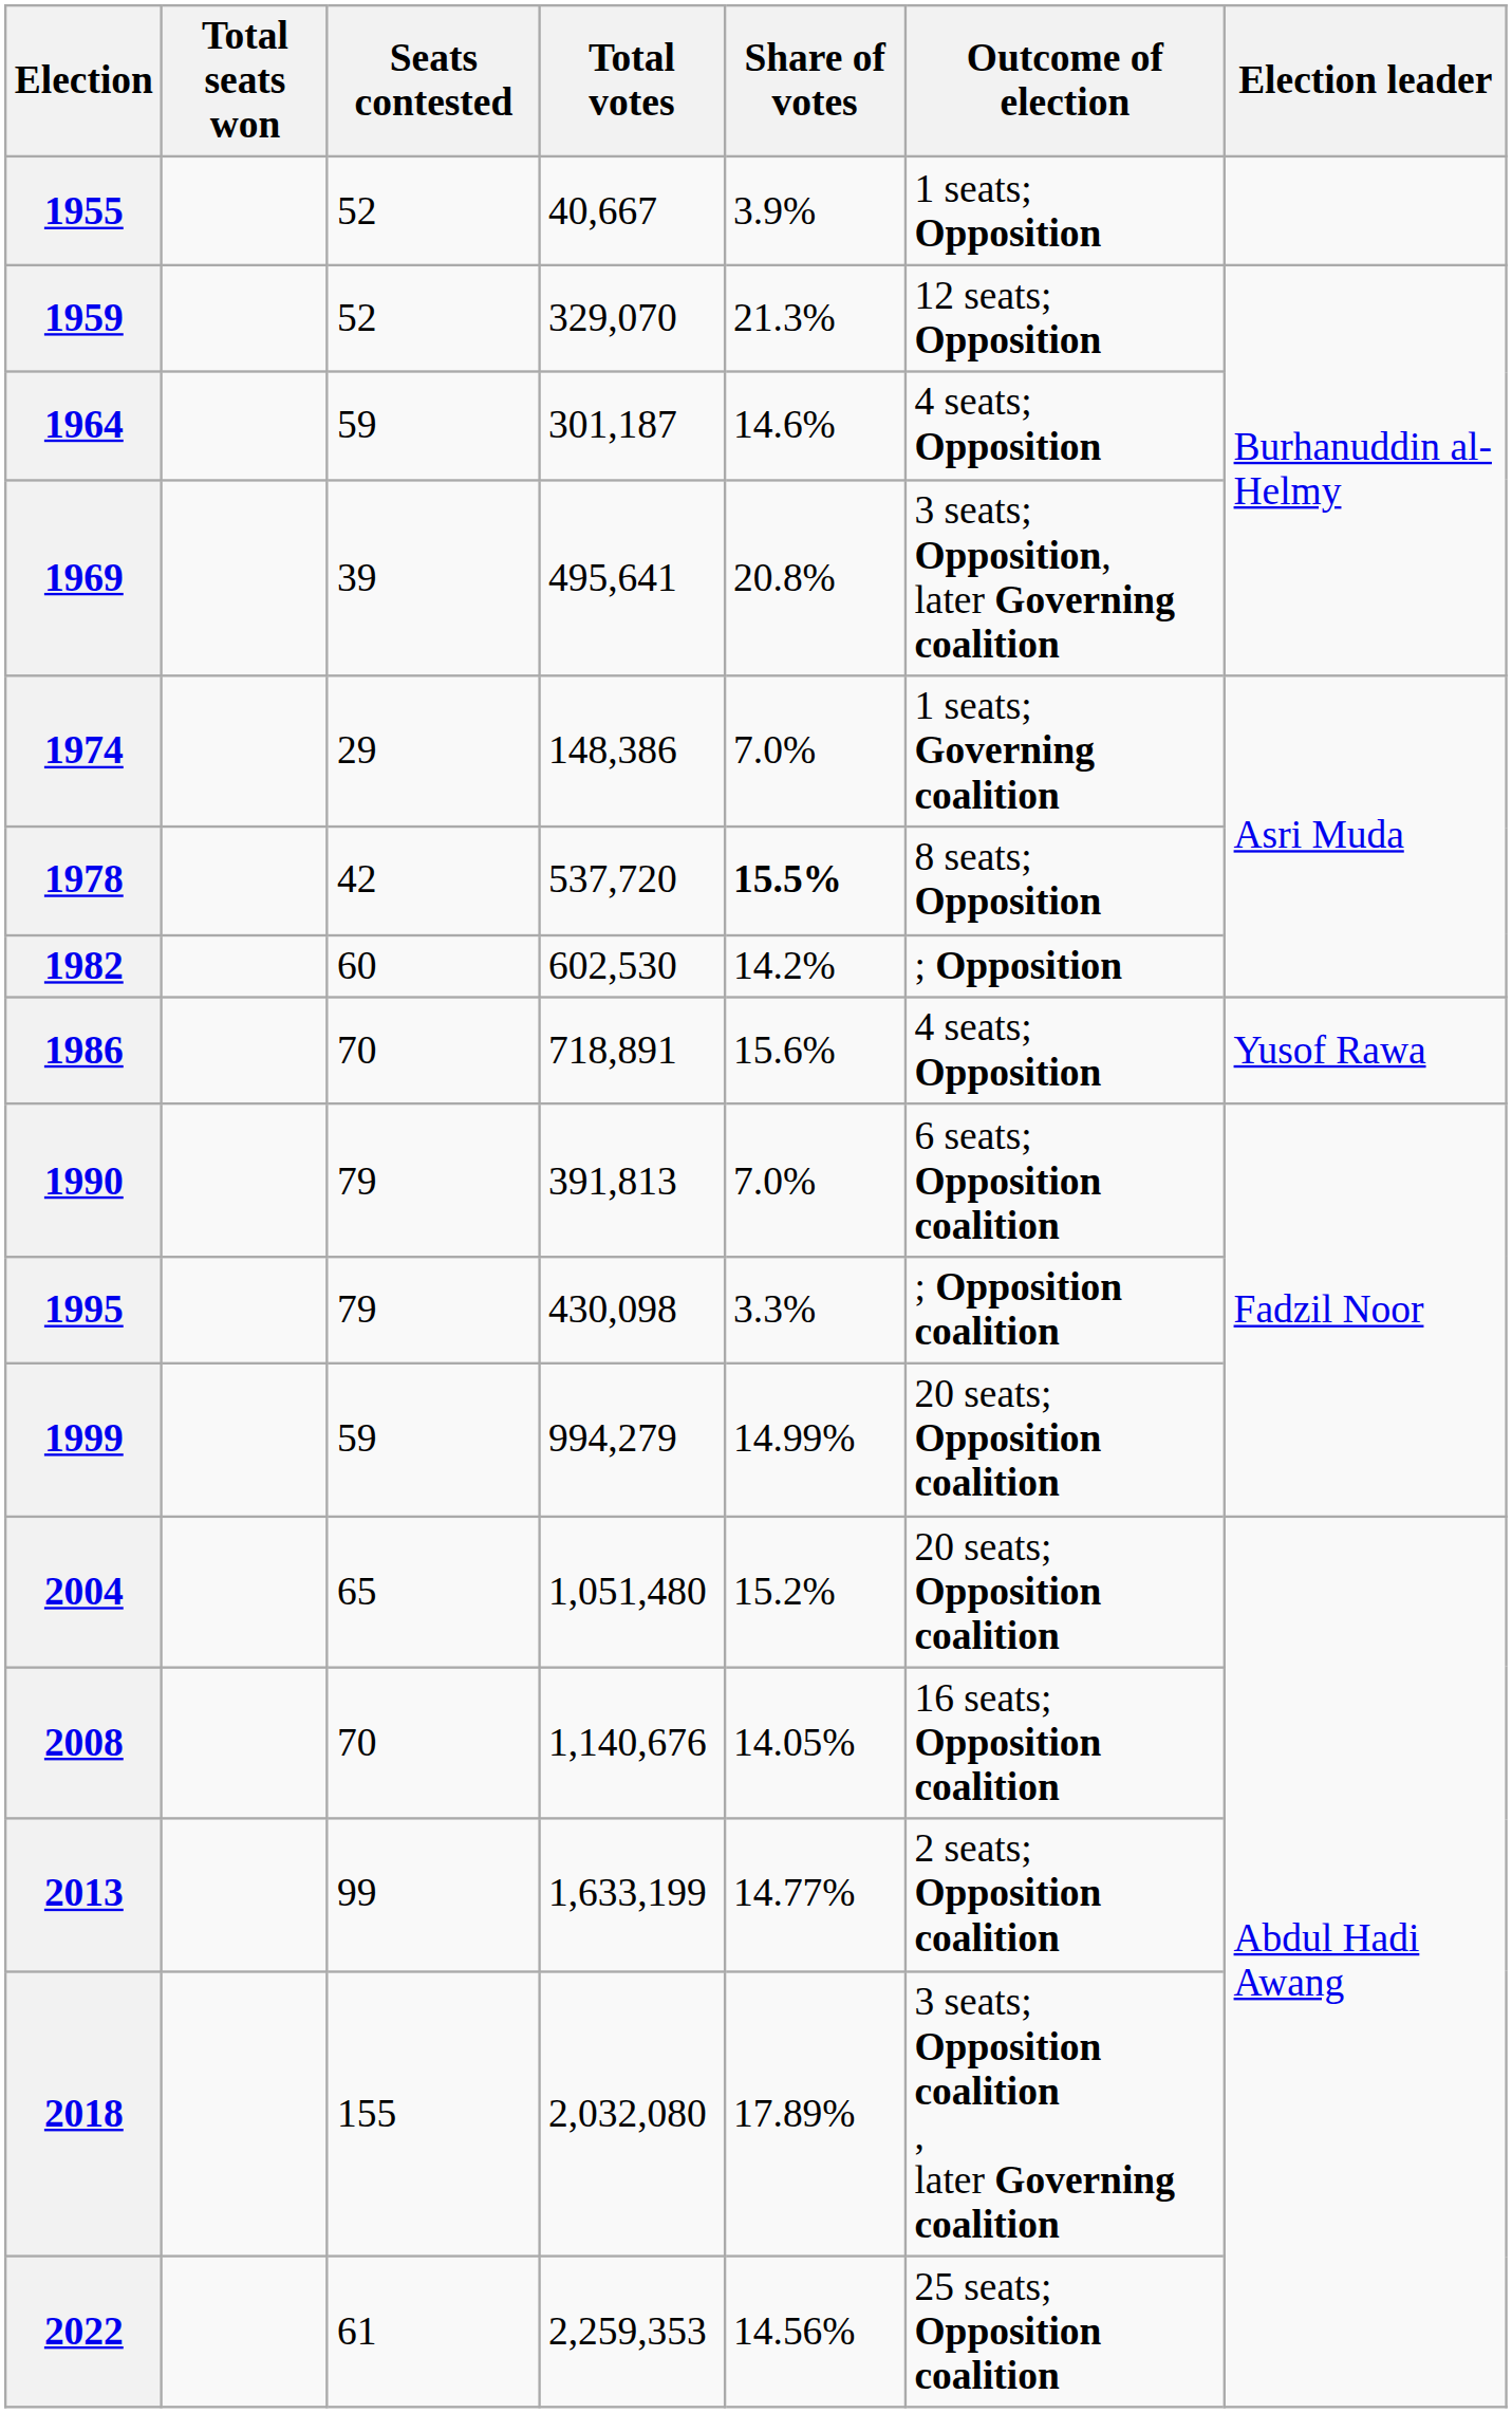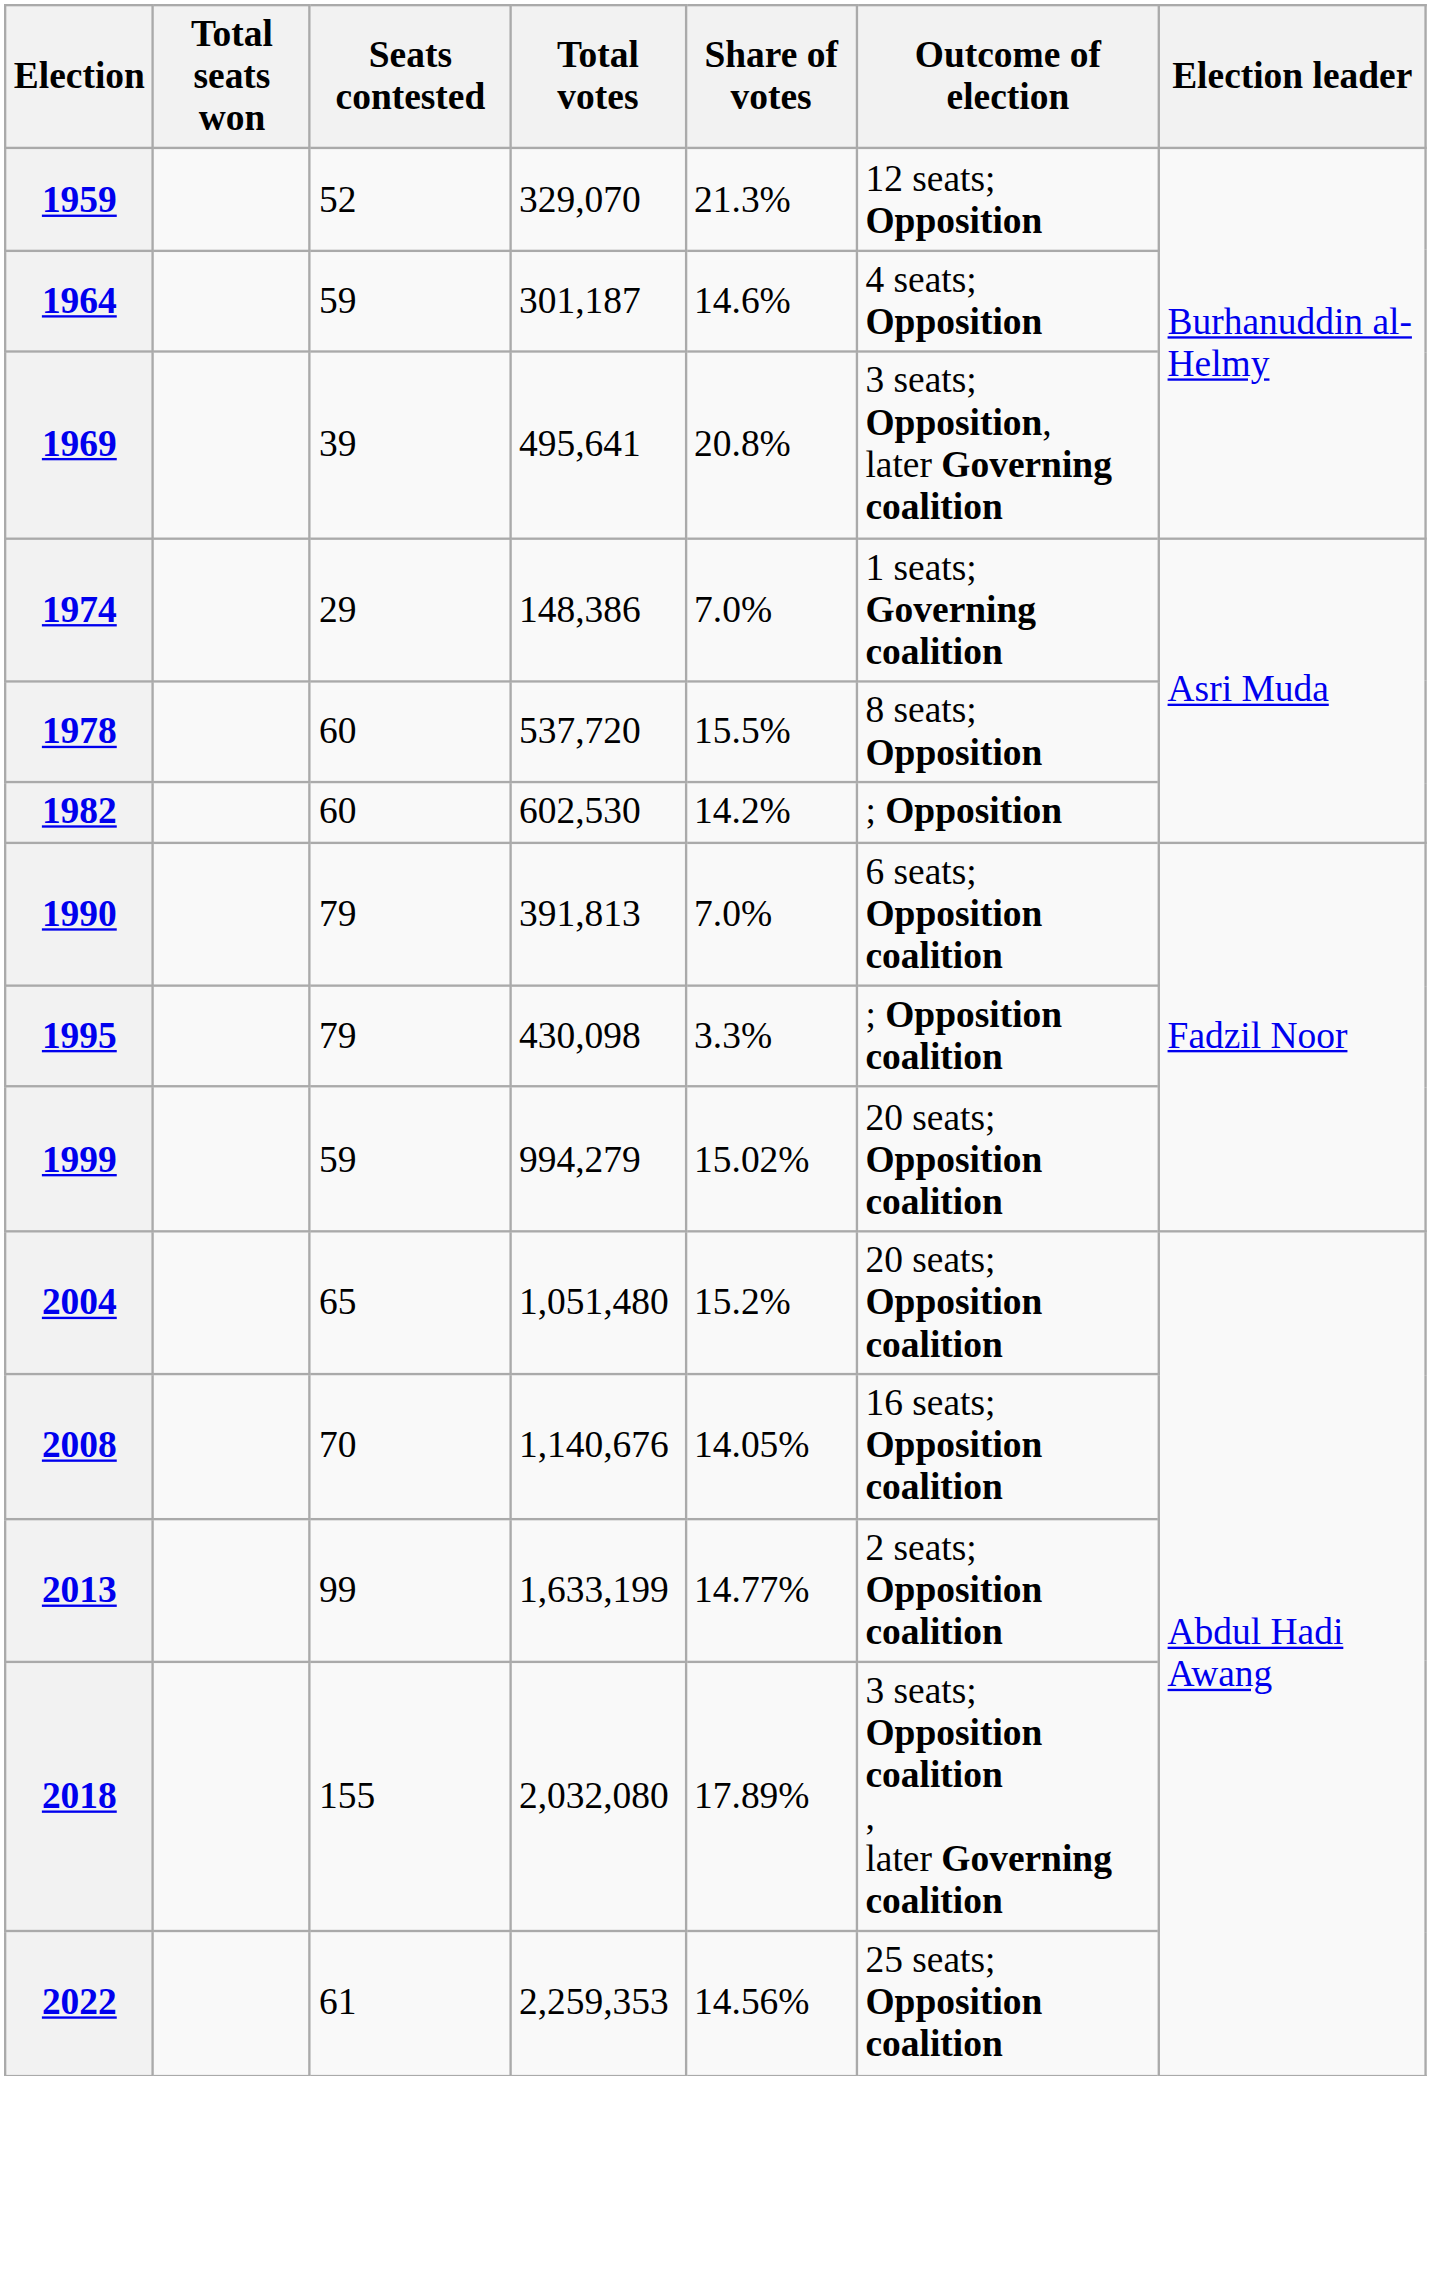- row: 1955 | 52 | 40,667 | 3.9% | 1 seats; Opposition
1978 | Seats contested: 42 -> 60
1978 | Share of votes: bold -> normal
- row: 1986 | 70 | 718,891 | 15.6% | 4 seats; Opposition | Yusof Rawa
1999 | Share of votes: 14.99% -> 15.02%
